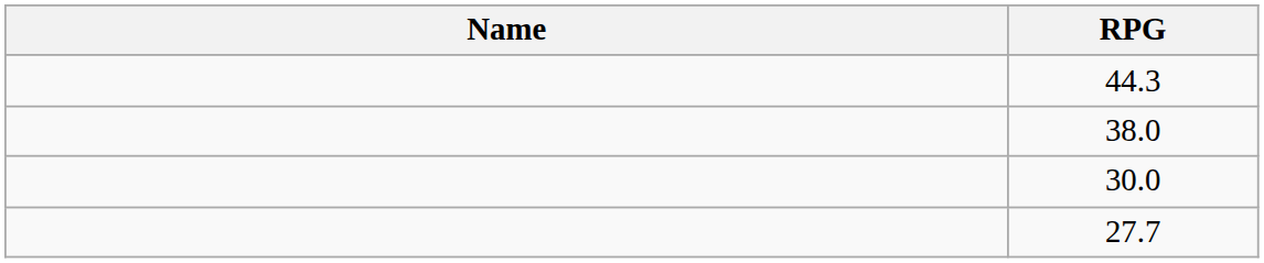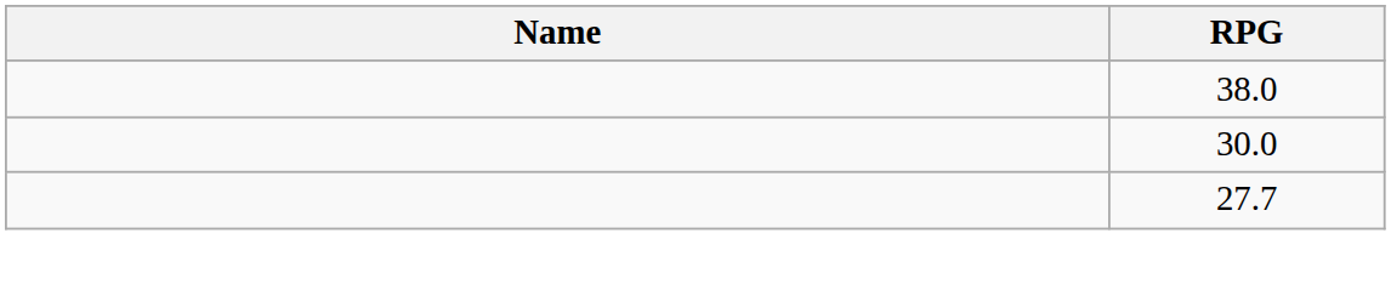- row: 44.3
